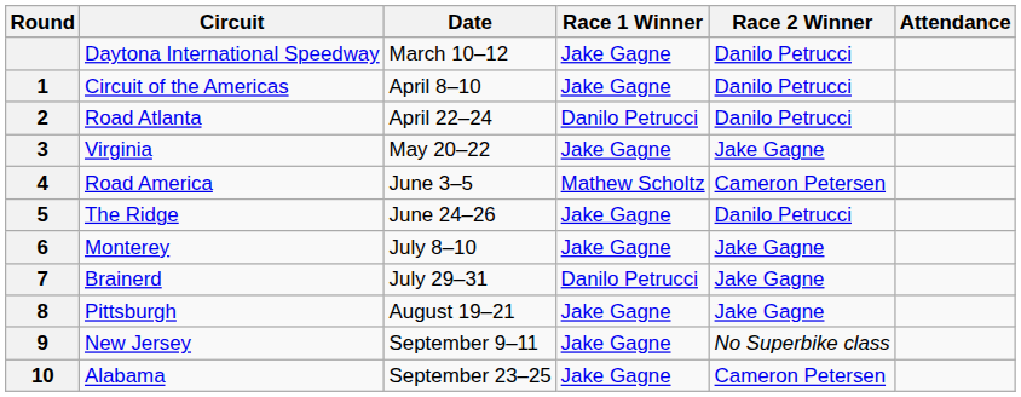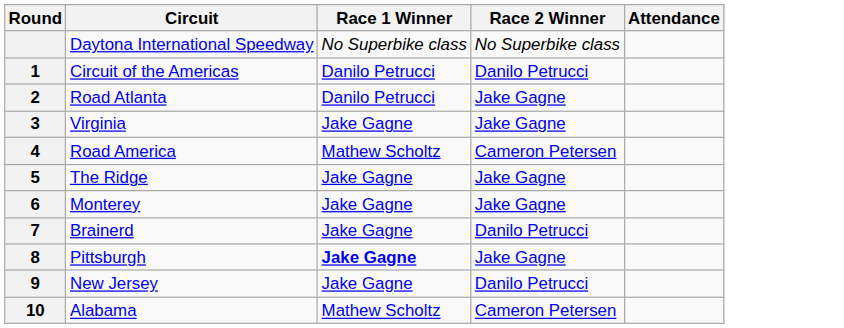- column: Date | March 10–12 | April 8–10 | April 22–24 | May 20–22 | June 3–5 | June 24–26 | July 8–10 | July 29–31 | August 19–21 | September 9–11 | September 23–25
Daytona International Speedway | Race 1 Winner: Jake Gagne -> No Superbike class
Daytona International Speedway | Race 2 Winner: Danilo Petrucci -> No Superbike class
Circuit of the Americas | Race 1 Winner: Jake Gagne -> Danilo Petrucci
Road Atlanta | Race 2 Winner: Danilo Petrucci -> Jake Gagne
The Ridge | Race 2 Winner: Danilo Petrucci -> Jake Gagne
Brainerd | Race 1 Winner: Danilo Petrucci -> Jake Gagne
Brainerd | Race 2 Winner: Jake Gagne -> Danilo Petrucci
Pittsburgh | Race 1 Winner: normal -> bold
New Jersey | Race 2 Winner: No Superbike class -> Danilo Petrucci
Alabama | Race 1 Winner: Jake Gagne -> Mathew Scholtz
